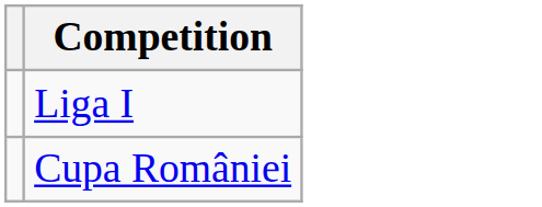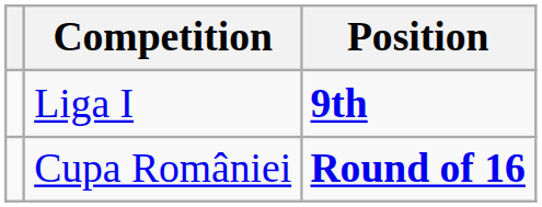+ column: Position | 9th | Round of 16
